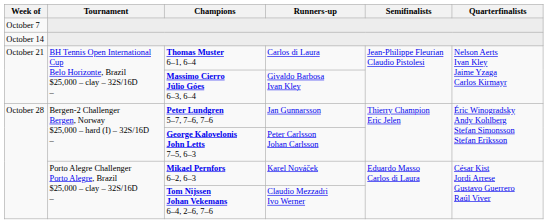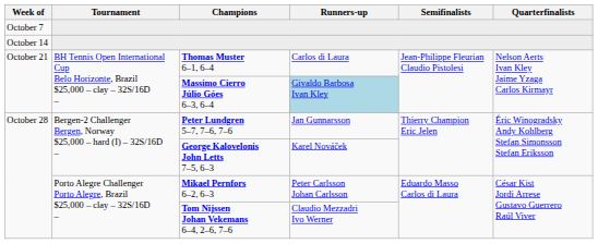Massimo Cierro Júlio Góes 6–3, 6–4 | Runners-up: no background -> lightblue background
George Kalovelonis John Letts 7–5, 6–3 | Runners-up: Peter Carlsson Johan Carlsson -> Karel Nováček
Mikael Pernfors 6–2, 6–3 | Runners-up: Karel Nováček -> Peter Carlsson Johan Carlsson
